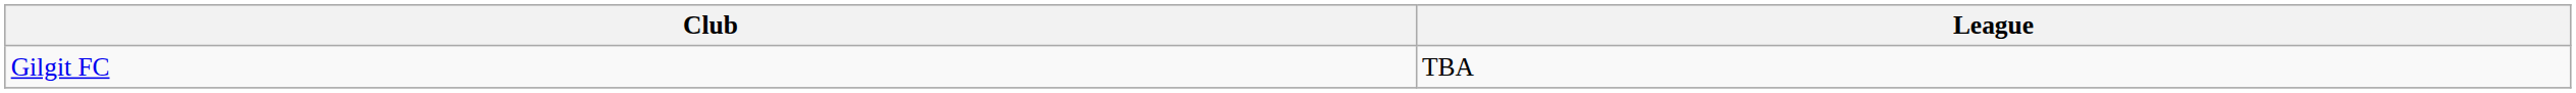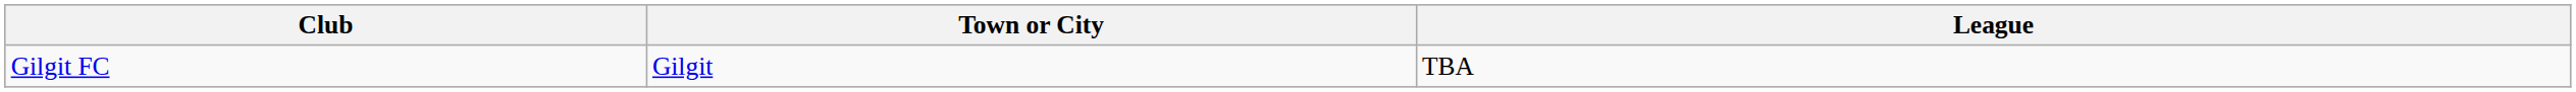+ column: Town or City | Gilgit
